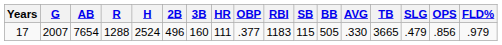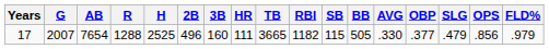columns swapped: TB <-> OBP
17 | H: 2524 -> 2525
17 | RBI: 1183 -> 1182
